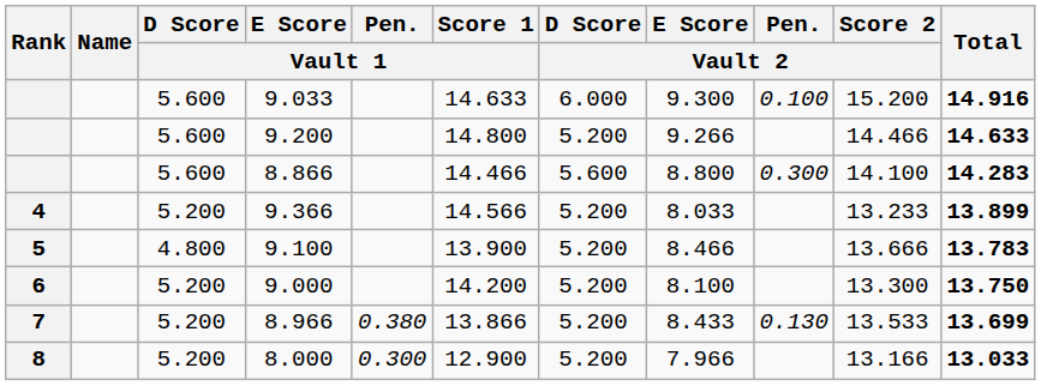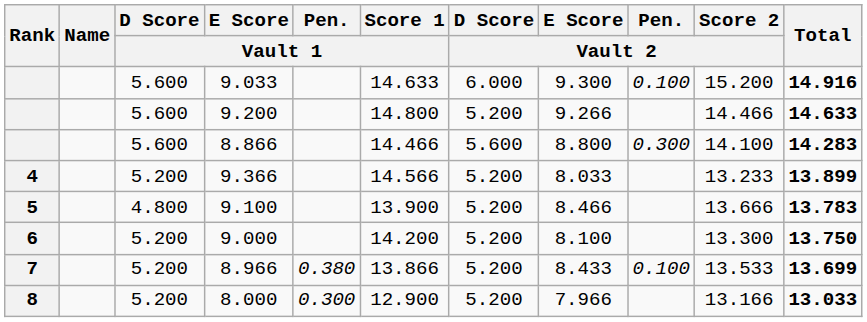8.966 | Pen. / Vault 2: 0.130 -> 0.100
